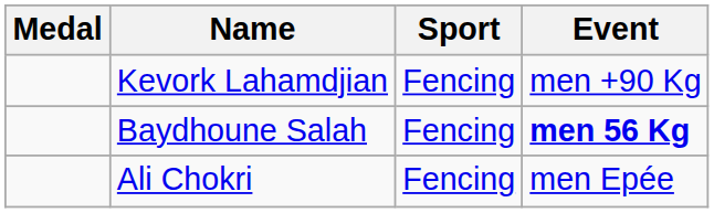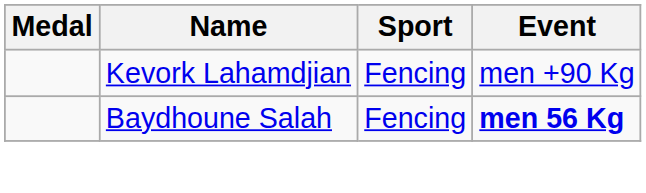- row: Ali Chokri | Fencing | men Epée
